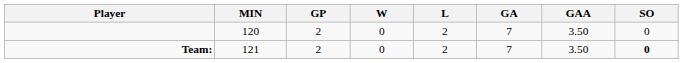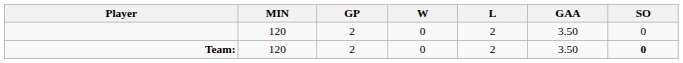- column: GA | 7 | 7
Team: | MIN: 121 -> 120
